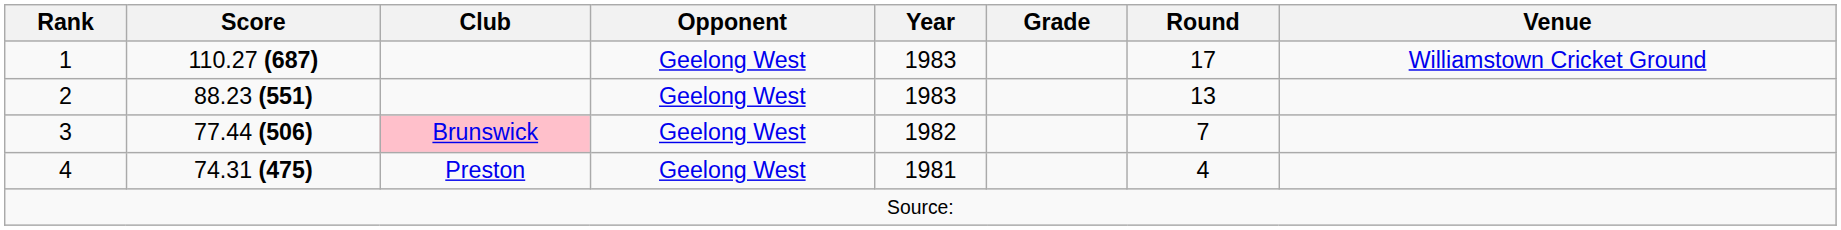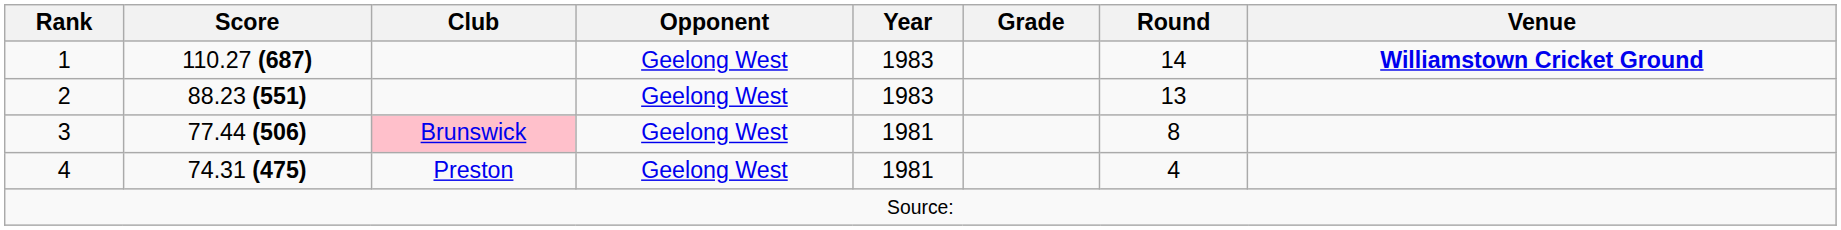1 | Round: 17 -> 14
1 | Venue: normal -> bold
3 | Year: 1982 -> 1981
3 | Round: 7 -> 8
